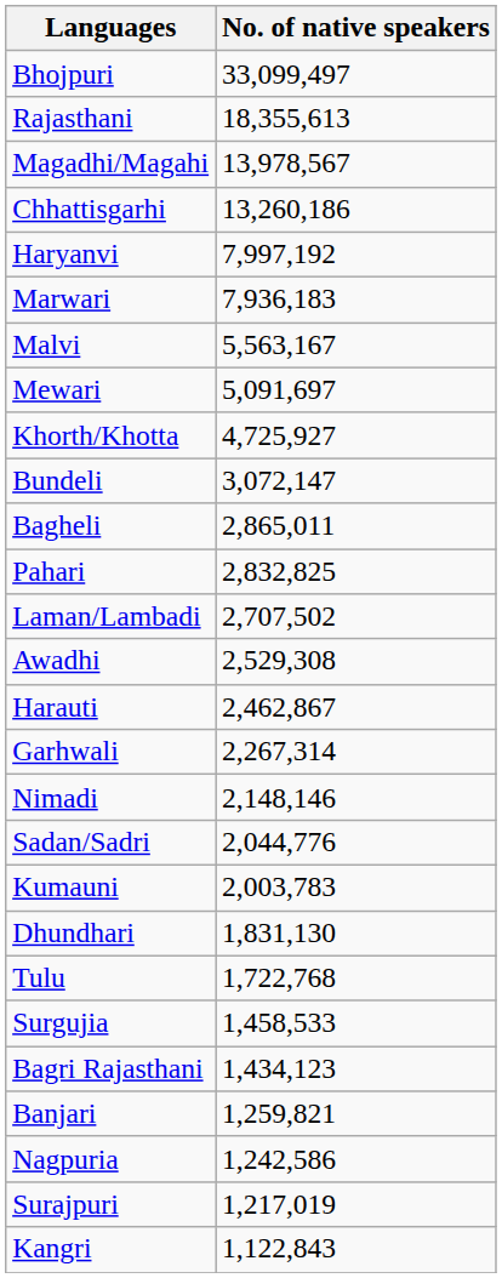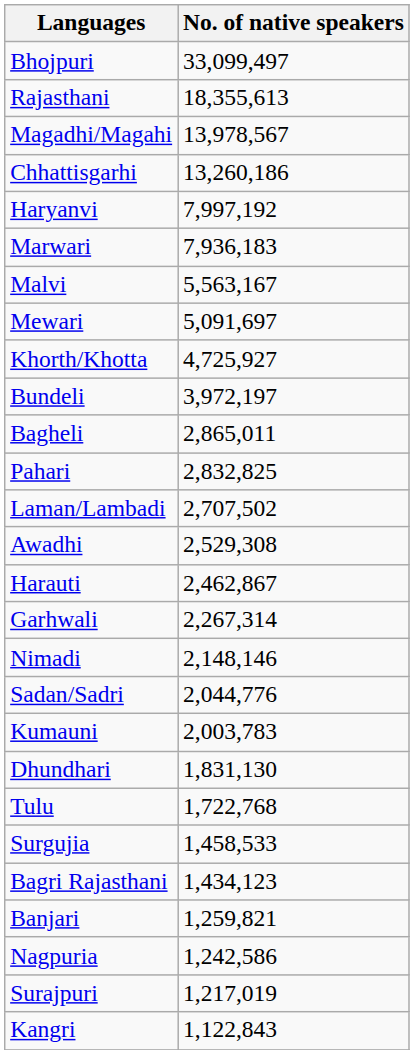Bundeli | No. of native speakers: 3,072,147 -> 3,972,197
